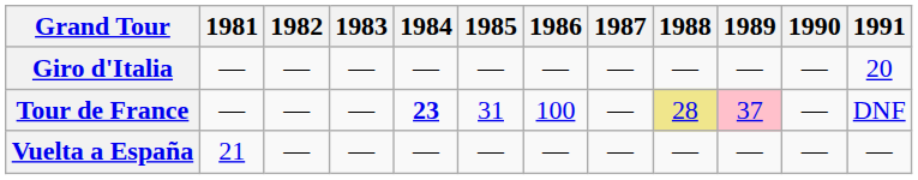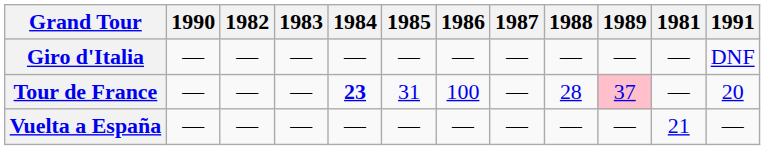columns swapped: 1981 <-> 1990
Giro d'Italia | 1991: 20 -> DNF
Tour de France | 1988: khaki background -> no background
Tour de France | 1991: DNF -> 20
